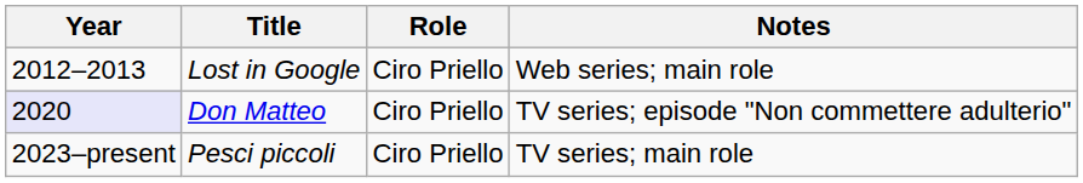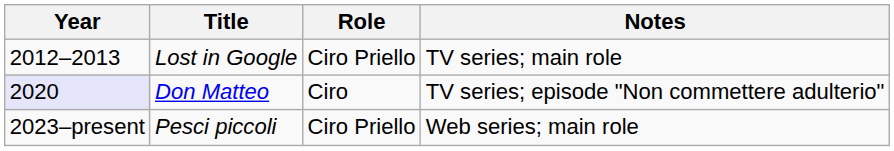Lost in Google | Notes: Web series; main role -> TV series; main role
Don Matteo | Role: Ciro Priello -> Ciro
Pesci piccoli | Notes: TV series; main role -> Web series; main role
